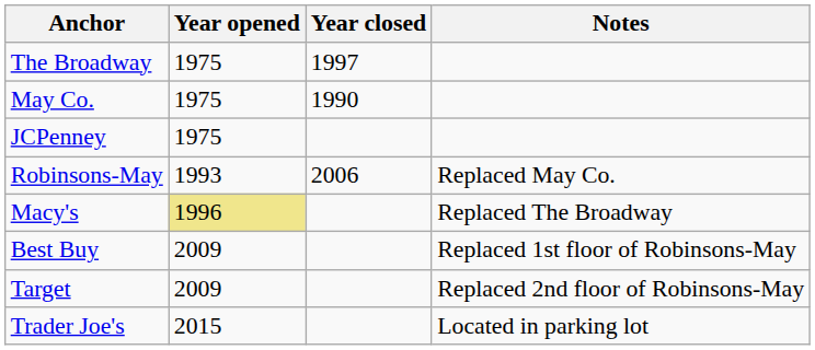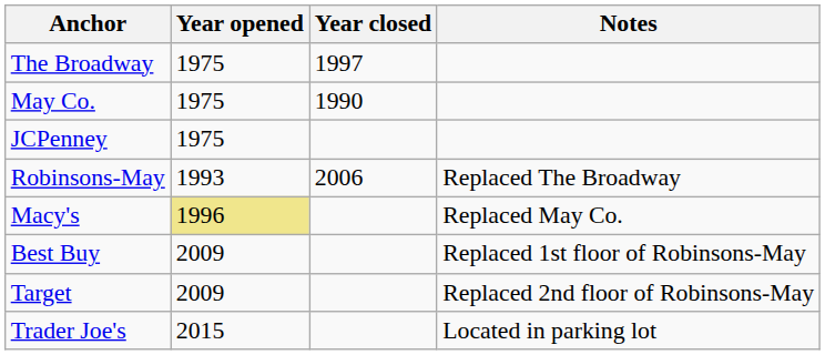Robinsons-May | Notes: Replaced May Co. -> Replaced The Broadway
Macy's | Notes: Replaced The Broadway -> Replaced May Co.
